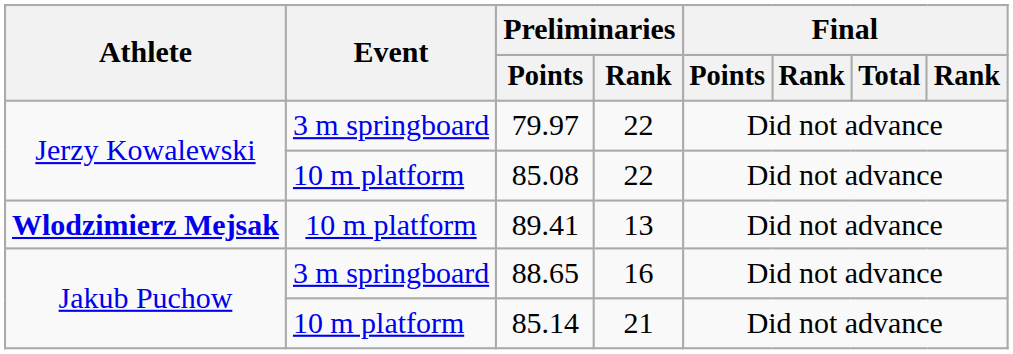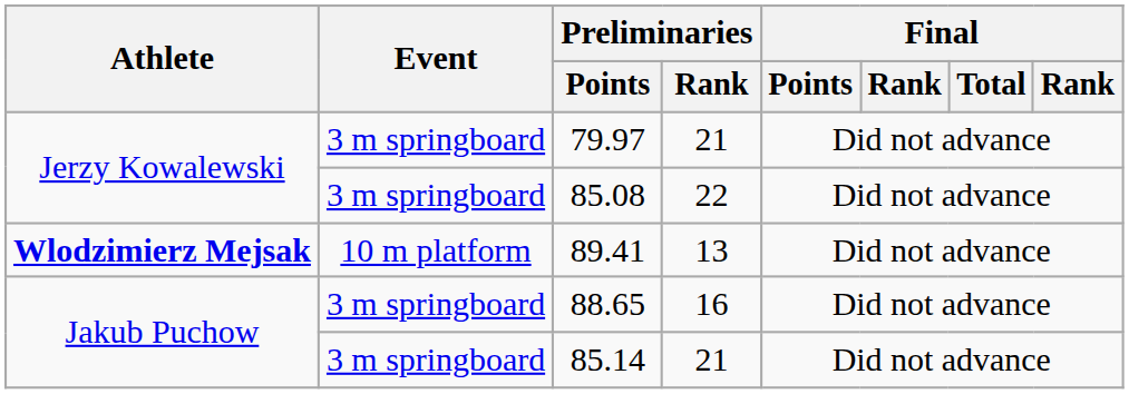79.97 | Preliminaries / Rank: 22 -> 21
85.08 | Event: 10 m platform -> 3 m springboard
85.14 | Event: 10 m platform -> 3 m springboard
